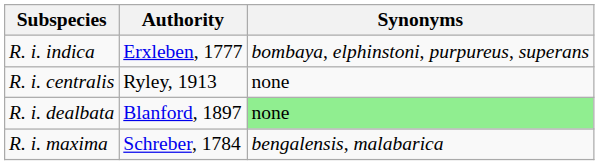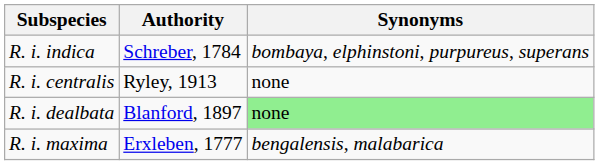R. i. indica | Authority: Erxleben, 1777 -> Schreber, 1784
R. i. maxima | Authority: Schreber, 1784 -> Erxleben, 1777
